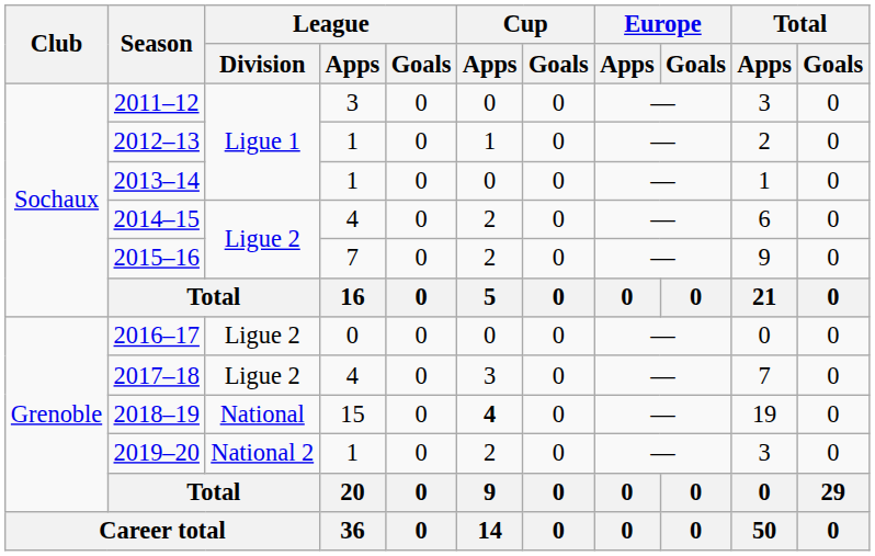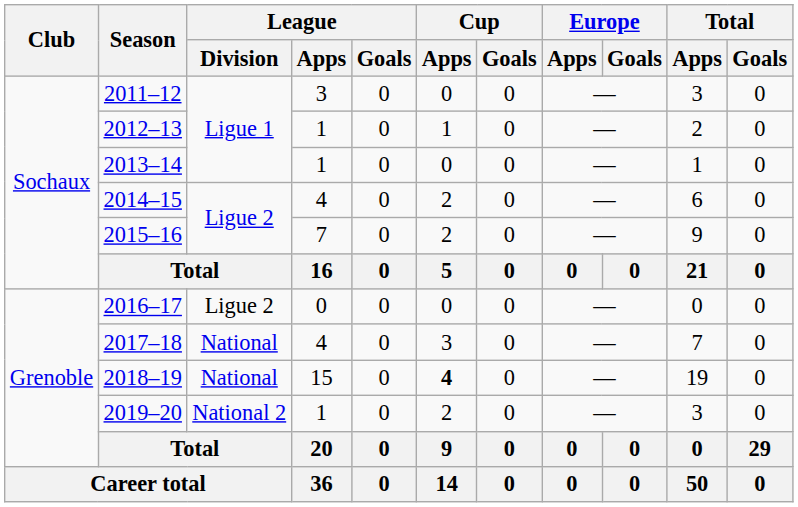2017–18 | League / Division: Ligue 2 -> National
